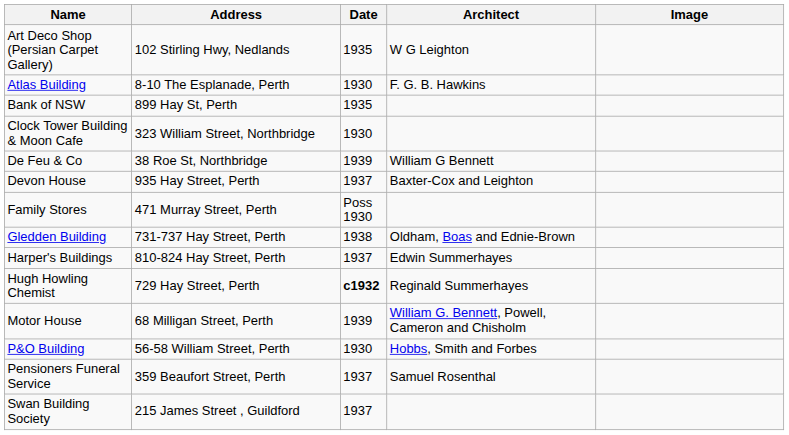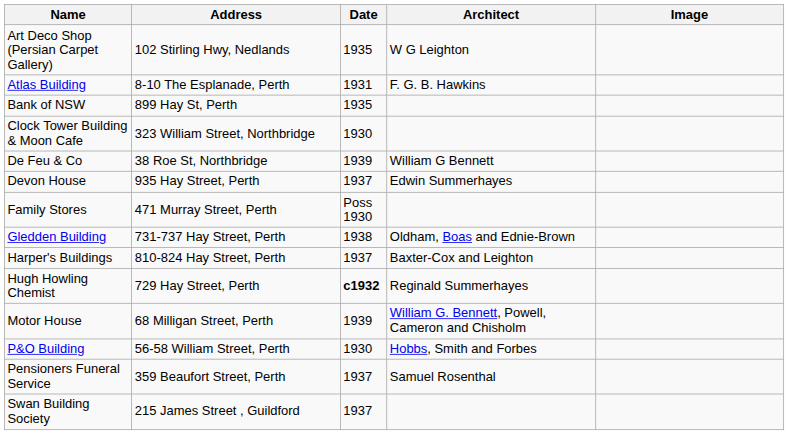Atlas Building | Date: 1930 -> 1931
Devon House | Architect: Baxter-Cox and Leighton -> Edwin Summerhayes
Harper's Buildings | Architect: Edwin Summerhayes -> Baxter-Cox and Leighton
